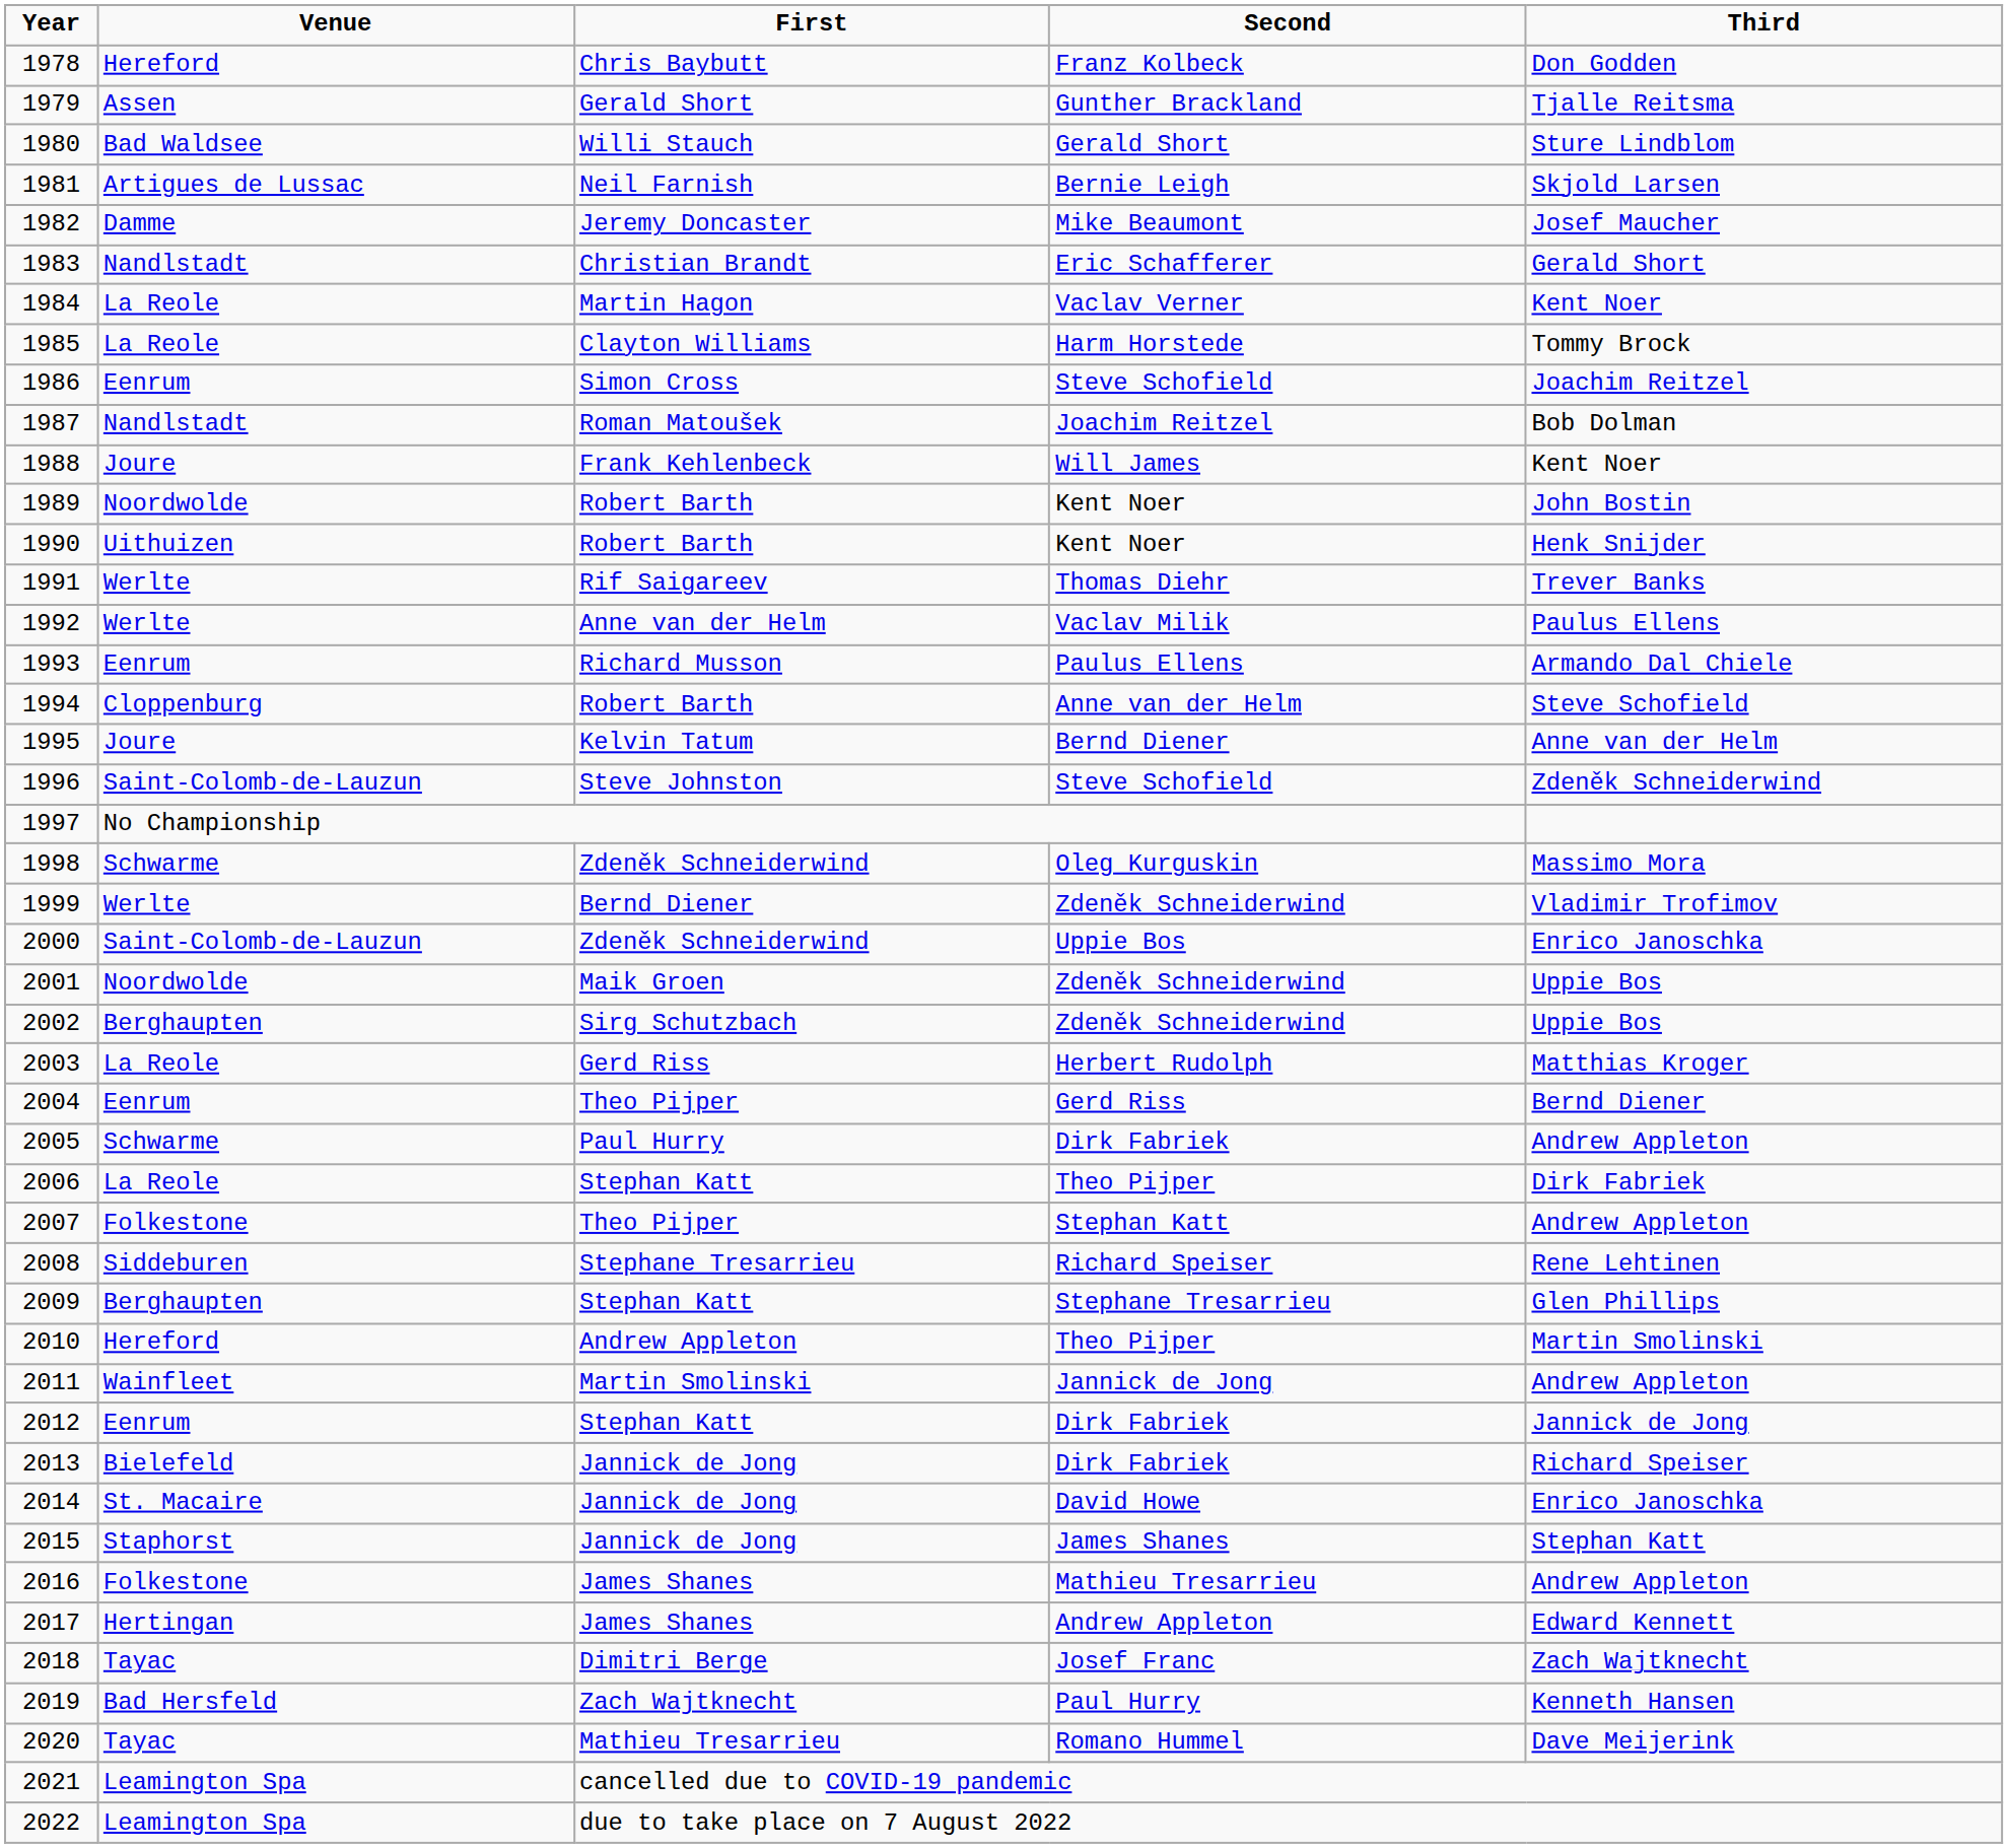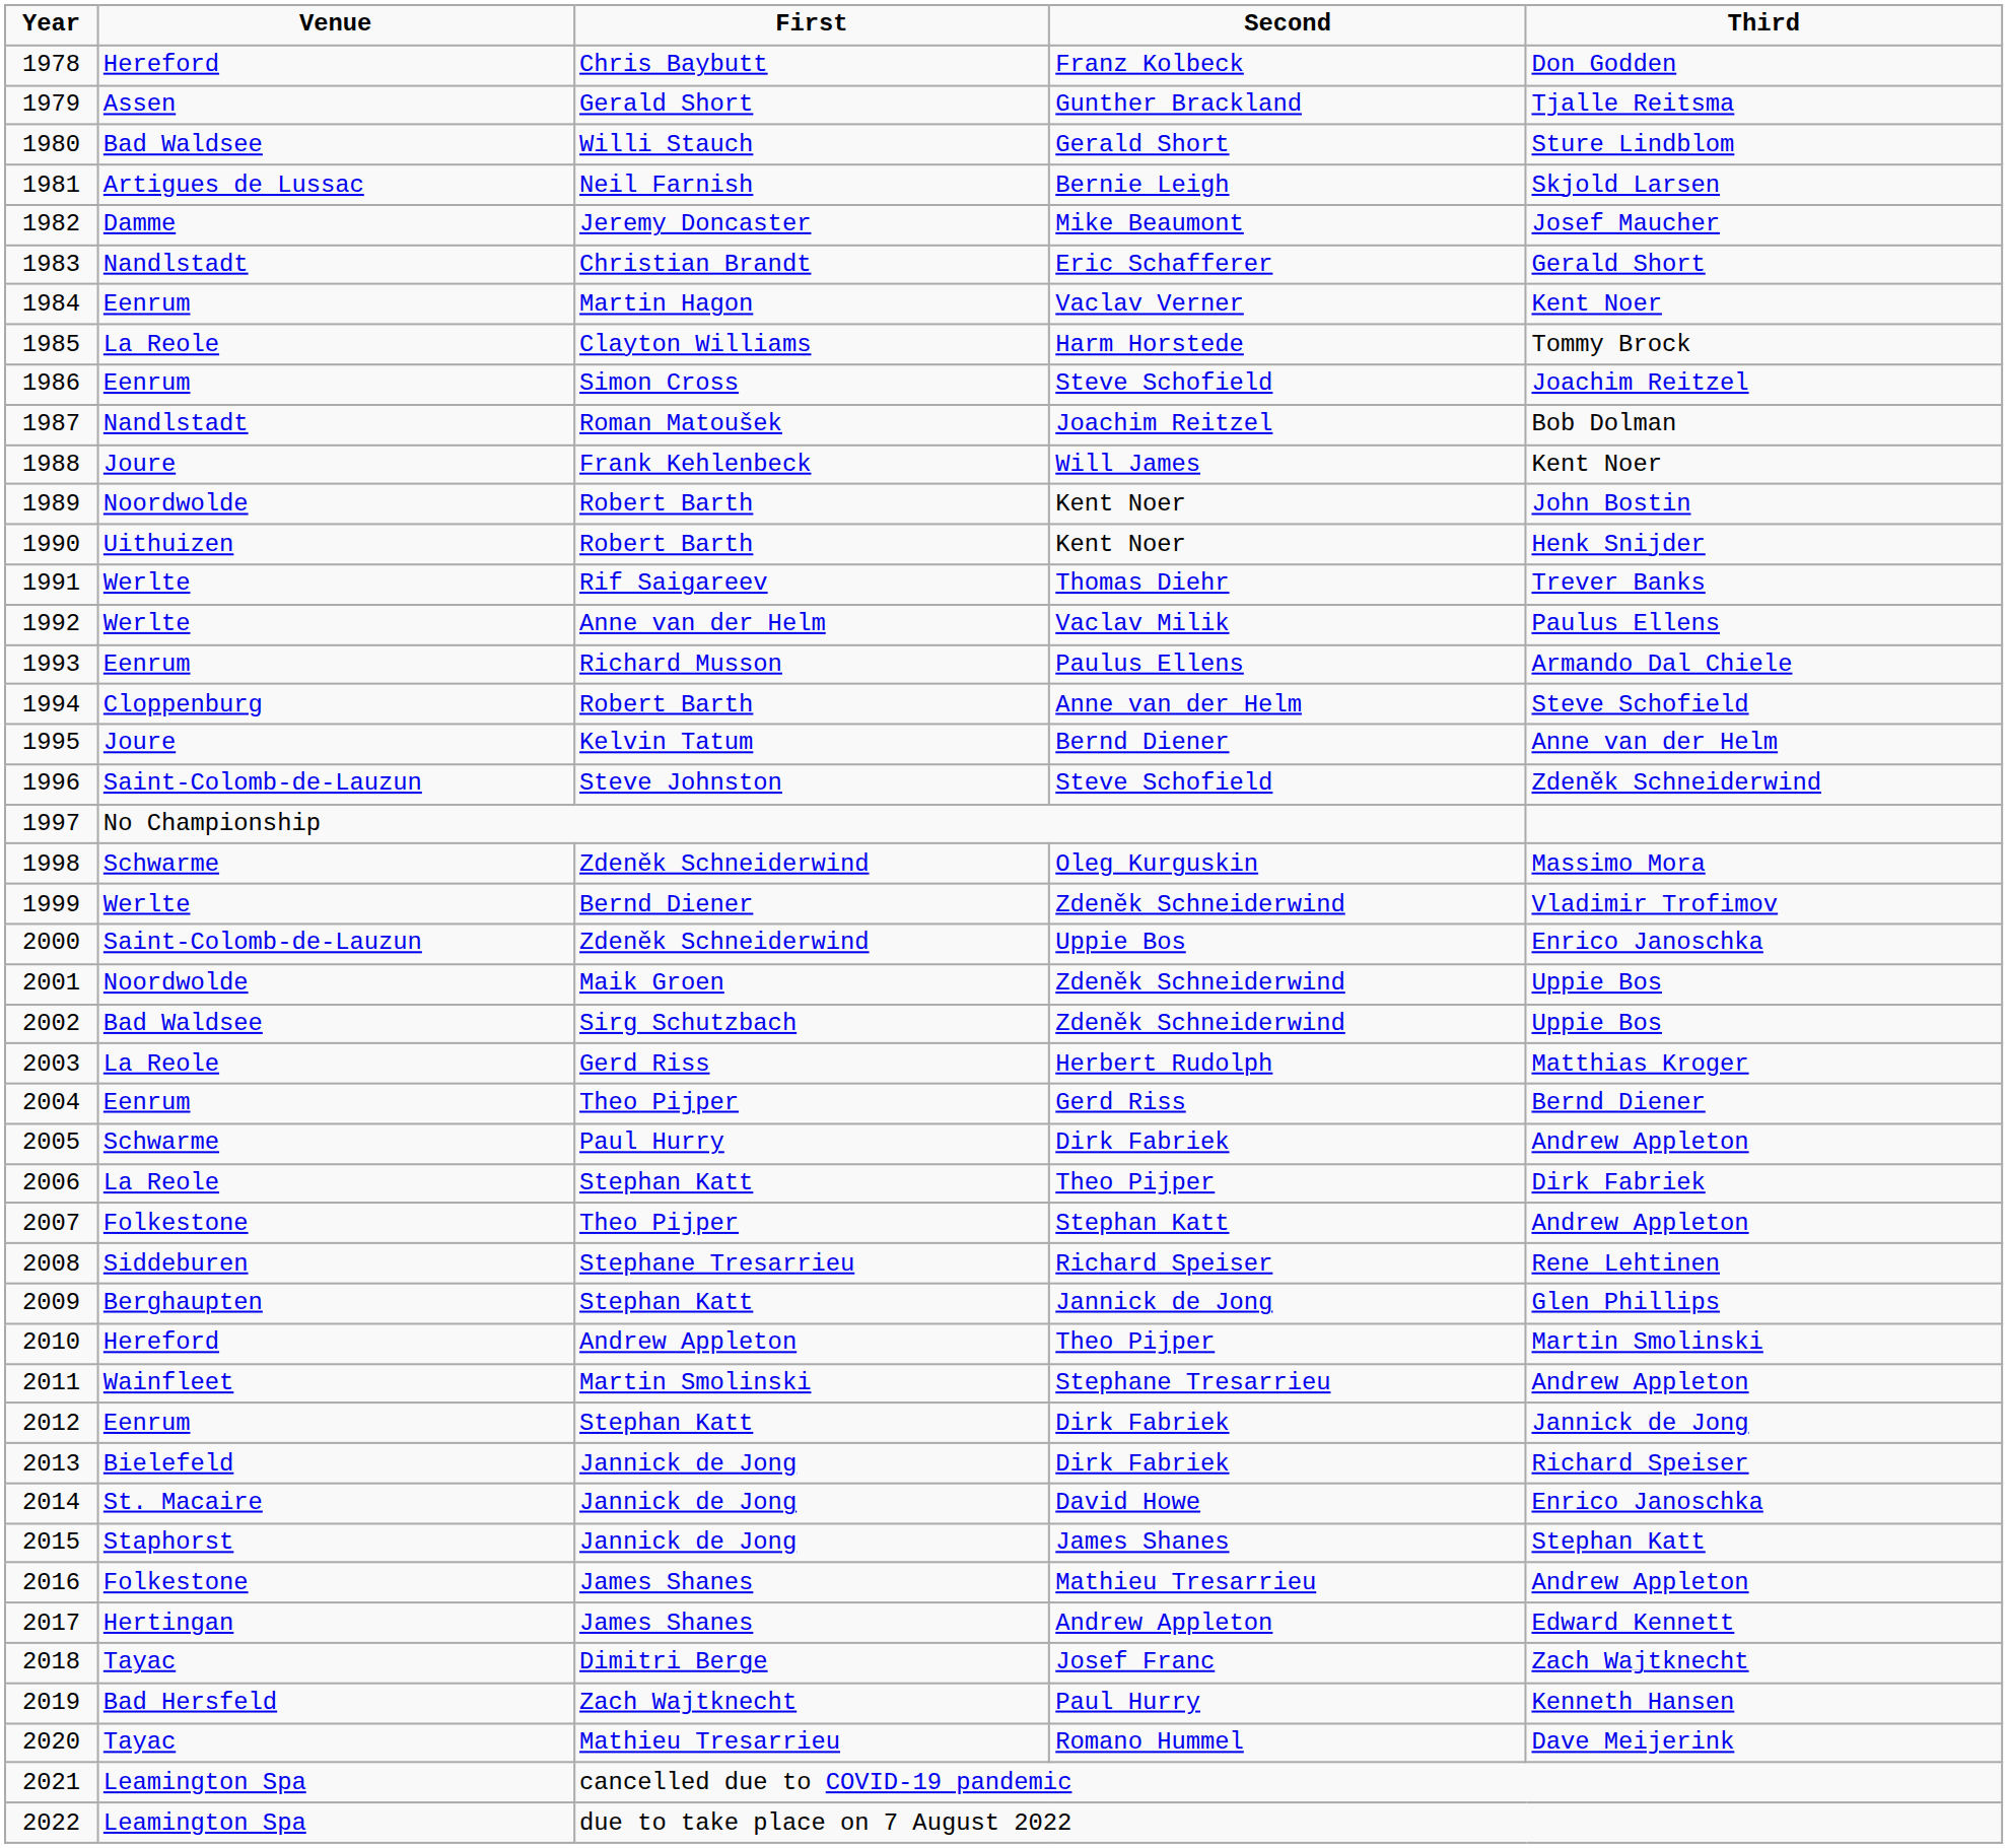1984 | Venue: La Reole -> Eenrum
2002 | Venue: Berghaupten -> Bad Waldsee
2009 | Second: Stephane Tresarrieu -> Jannick de Jong
2011 | Second: Jannick de Jong -> Stephane Tresarrieu
